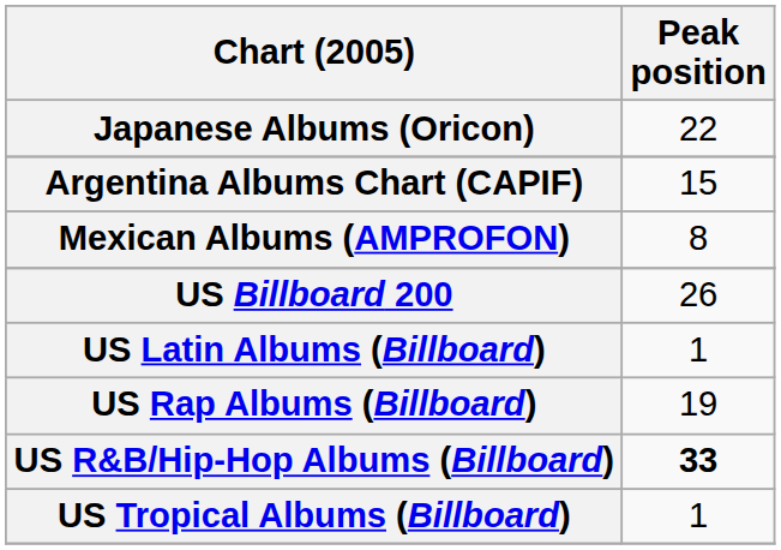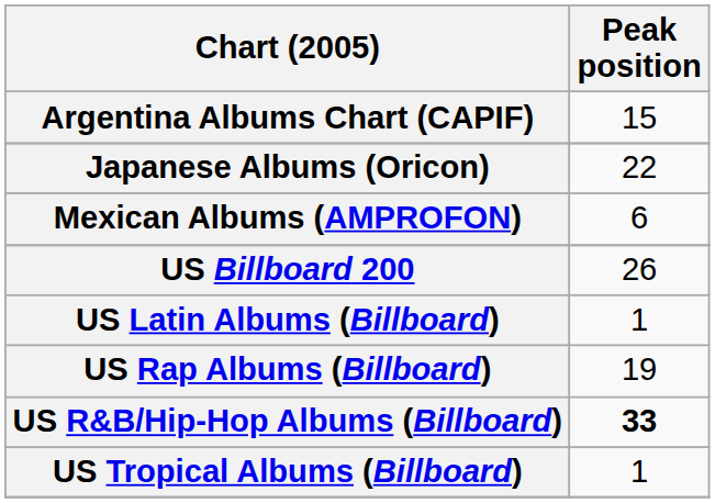rows swapped: Argentina Albums Chart (CAPIF) <-> Japanese Albums (Oricon)
Mexican Albums (AMPROFON) | Peak position: 8 -> 6
